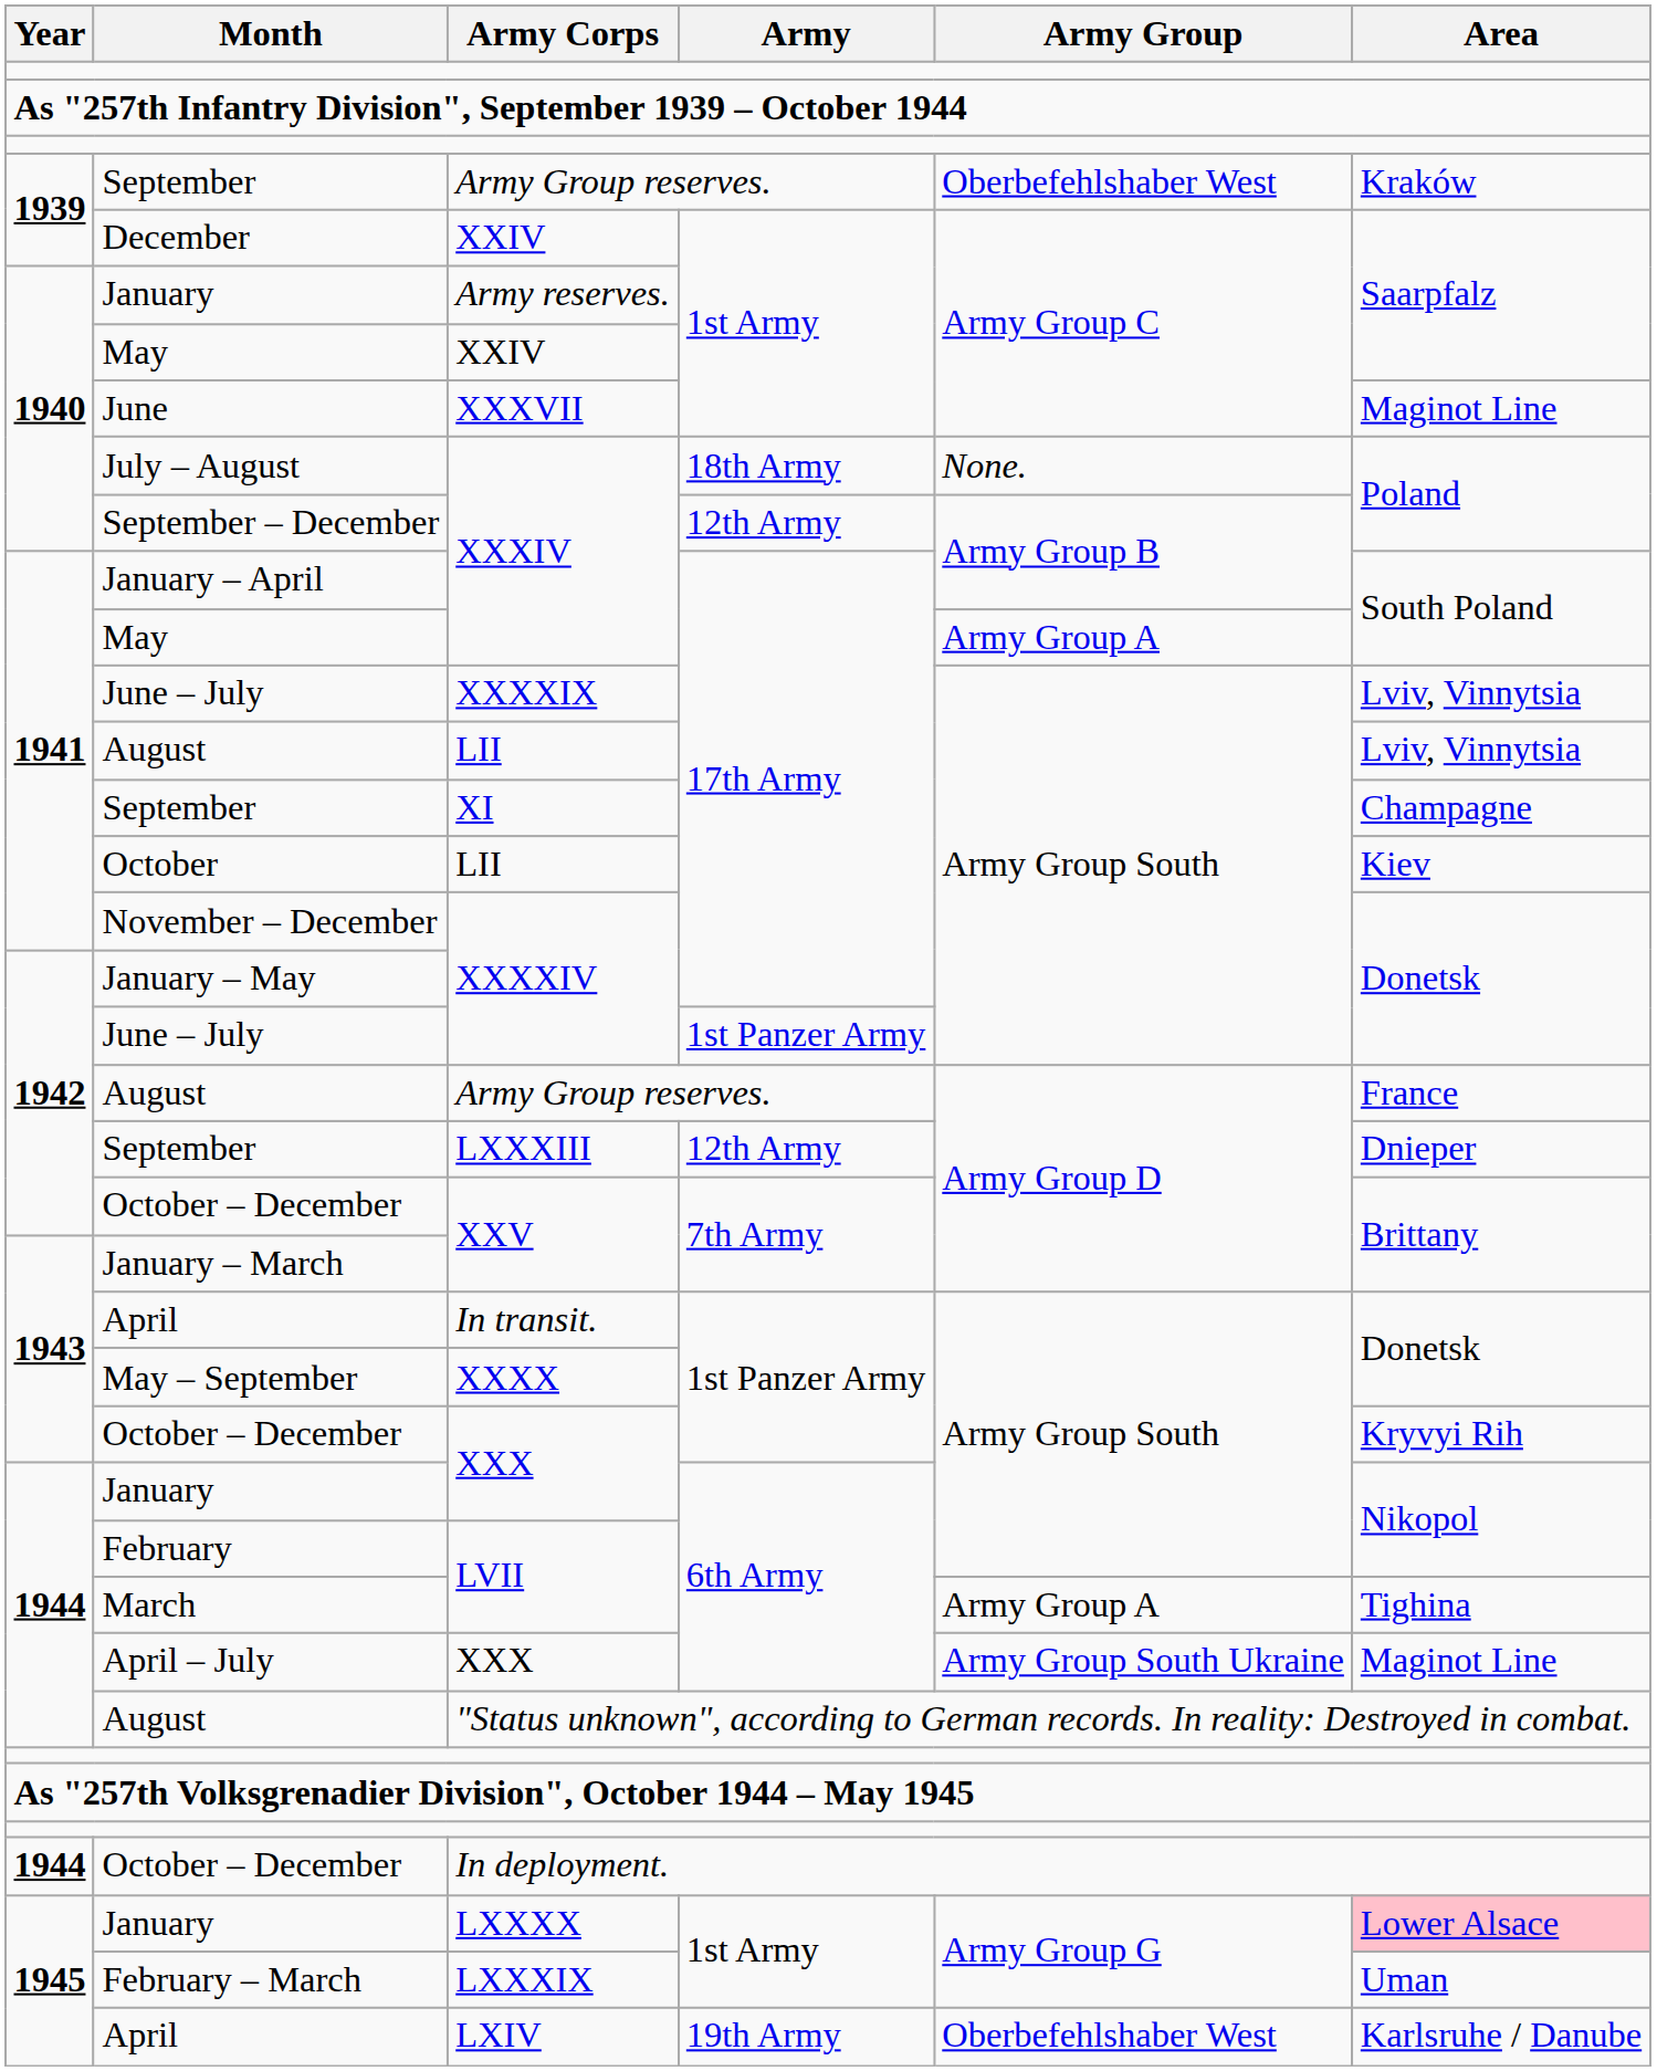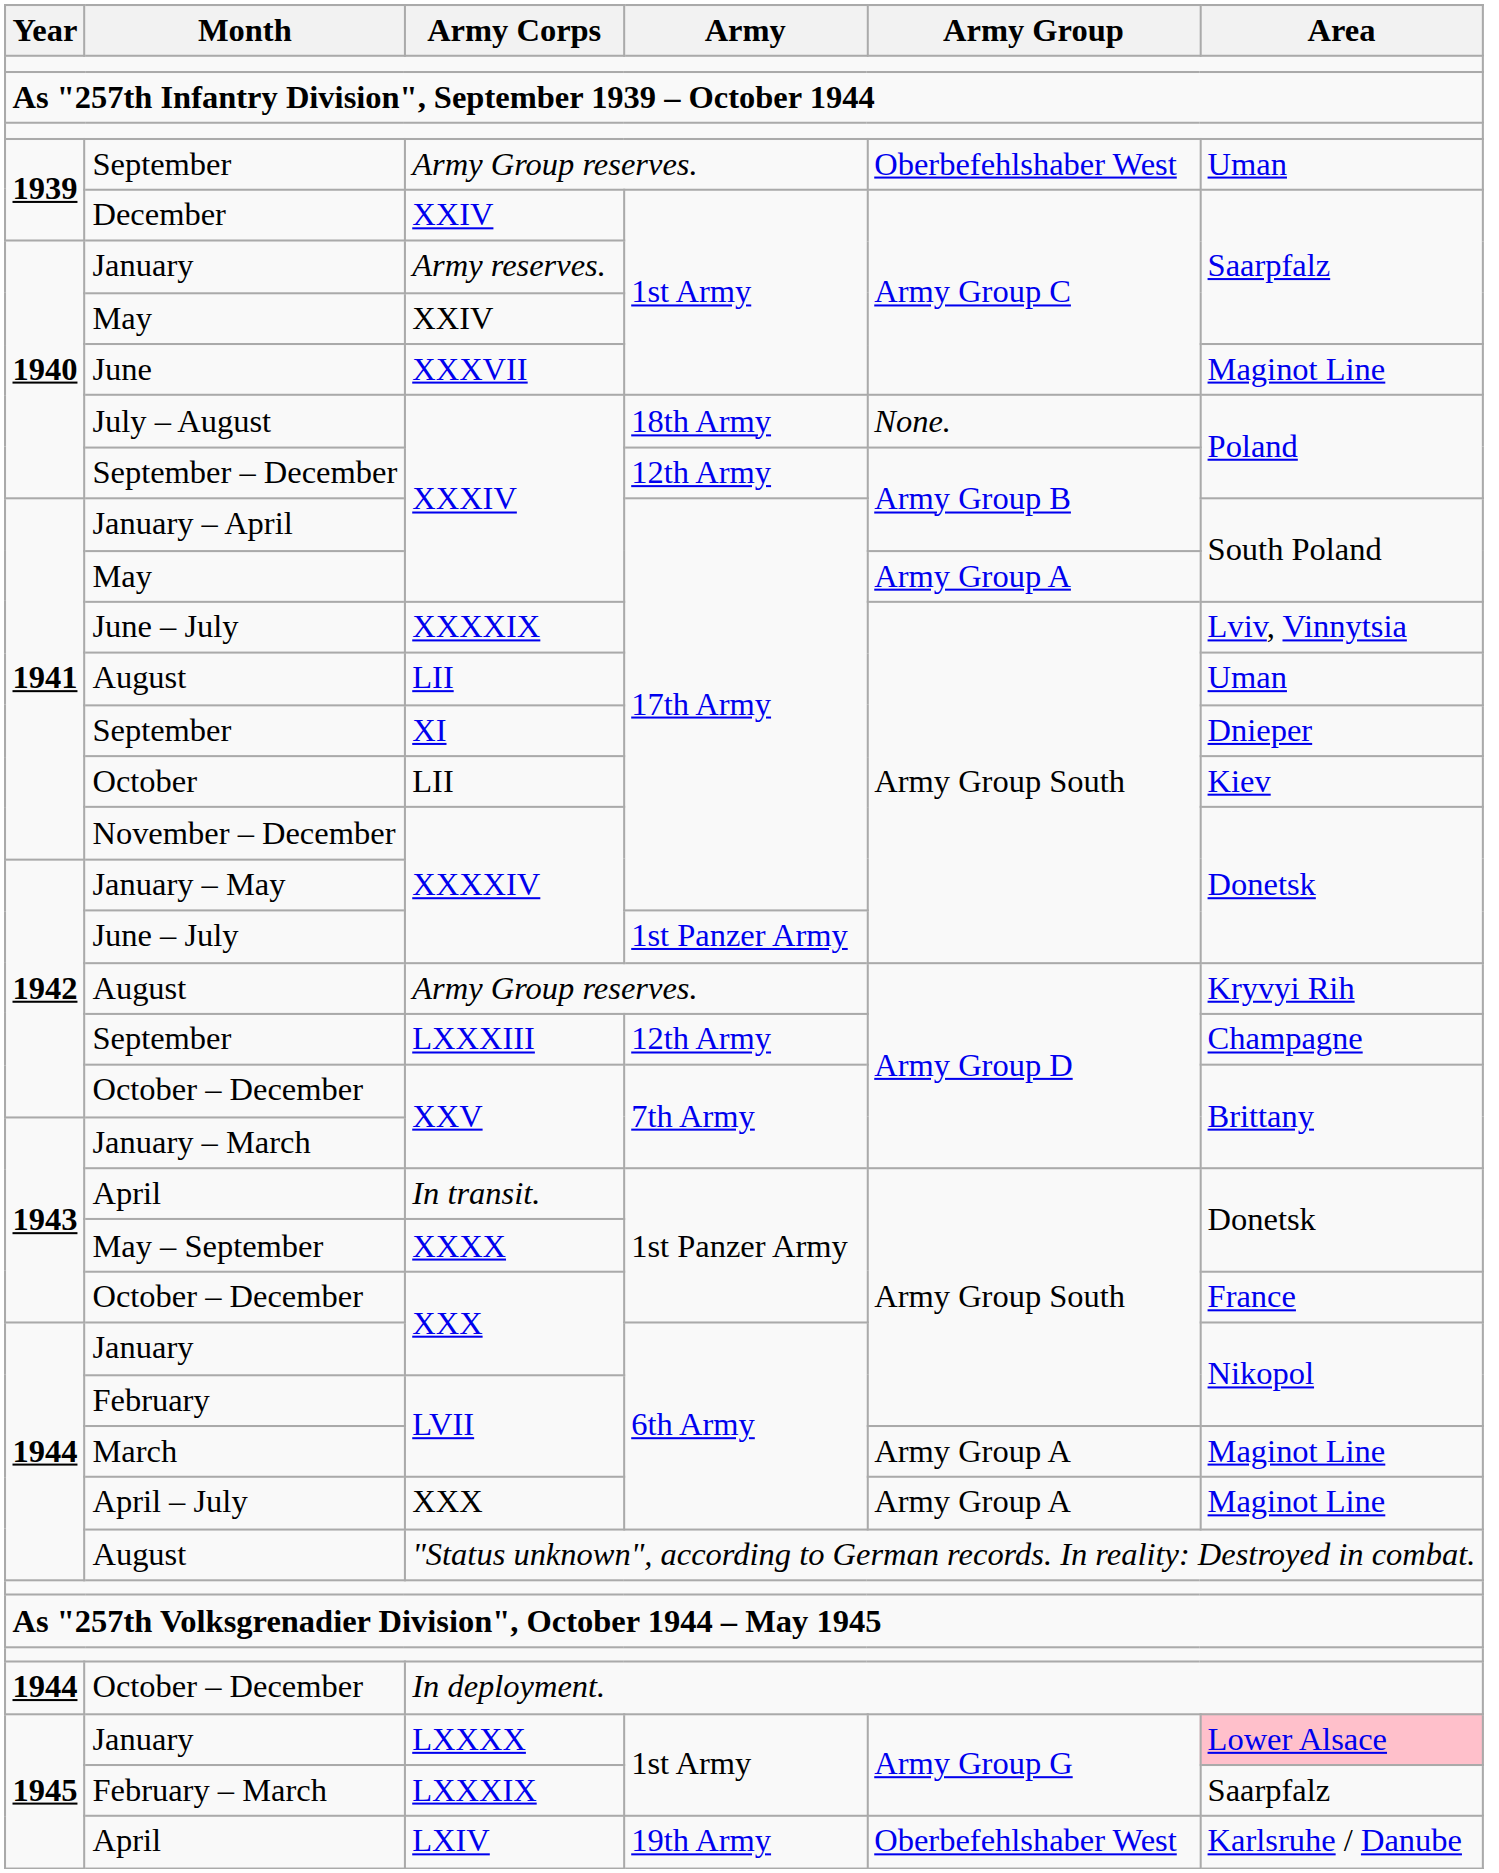September / Army Group reserves. | Area: Kraków -> Uman
August / LII | Area: Lviv, Vinnytsia -> Uman
September / XI | Area: Champagne -> Dnieper
August / Army Group reserves. | Area: France -> Kryvyi Rih
September / LXXXIII | Area: Dnieper -> Champagne
October – December / XXX | Area: Kryvyi Rih -> France
March | Area: Tighina -> Maginot Line
April – July | Army Group: Army Group South Ukraine -> Army Group A
February – March | Area: Uman -> Saarpfalz
